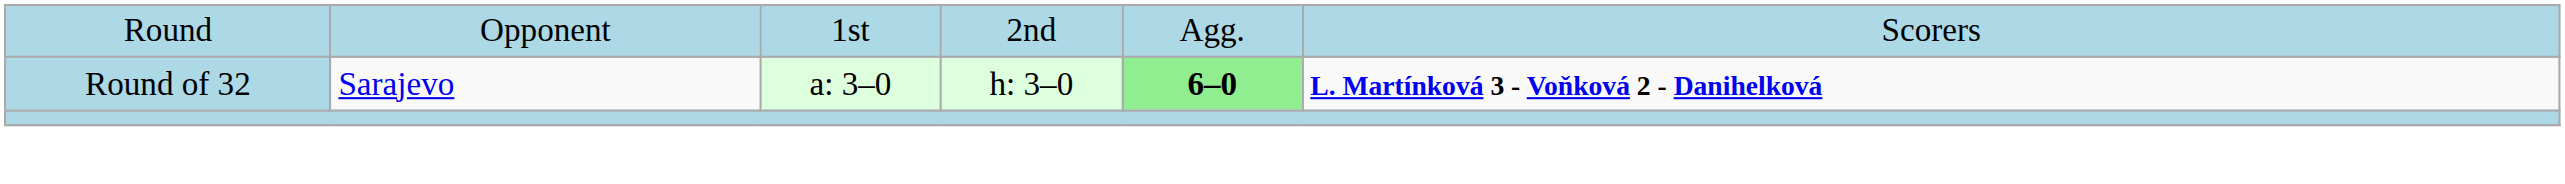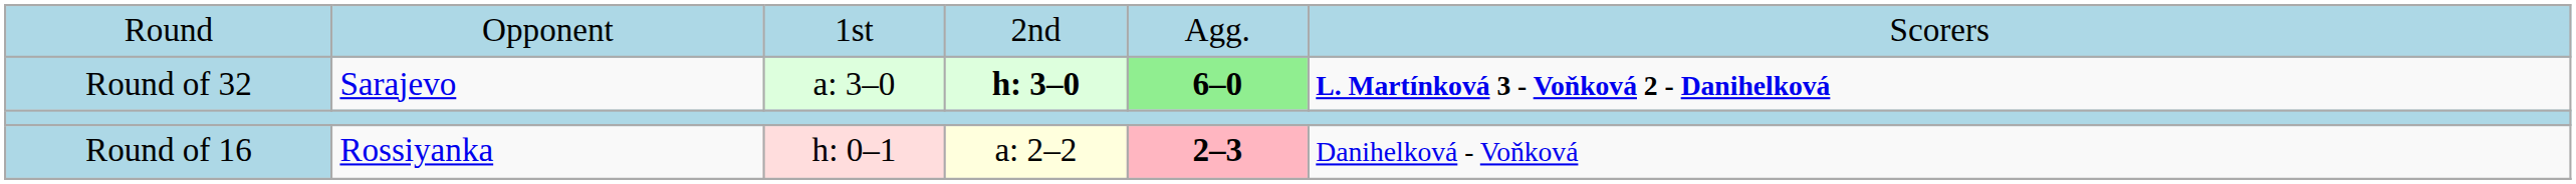Round of 32 | column 4: normal -> bold
+ row: Round of 16 | Rossiyanka | h: 0–1 | a: 2–2 | 2–3 | Danihelková - Voňková
